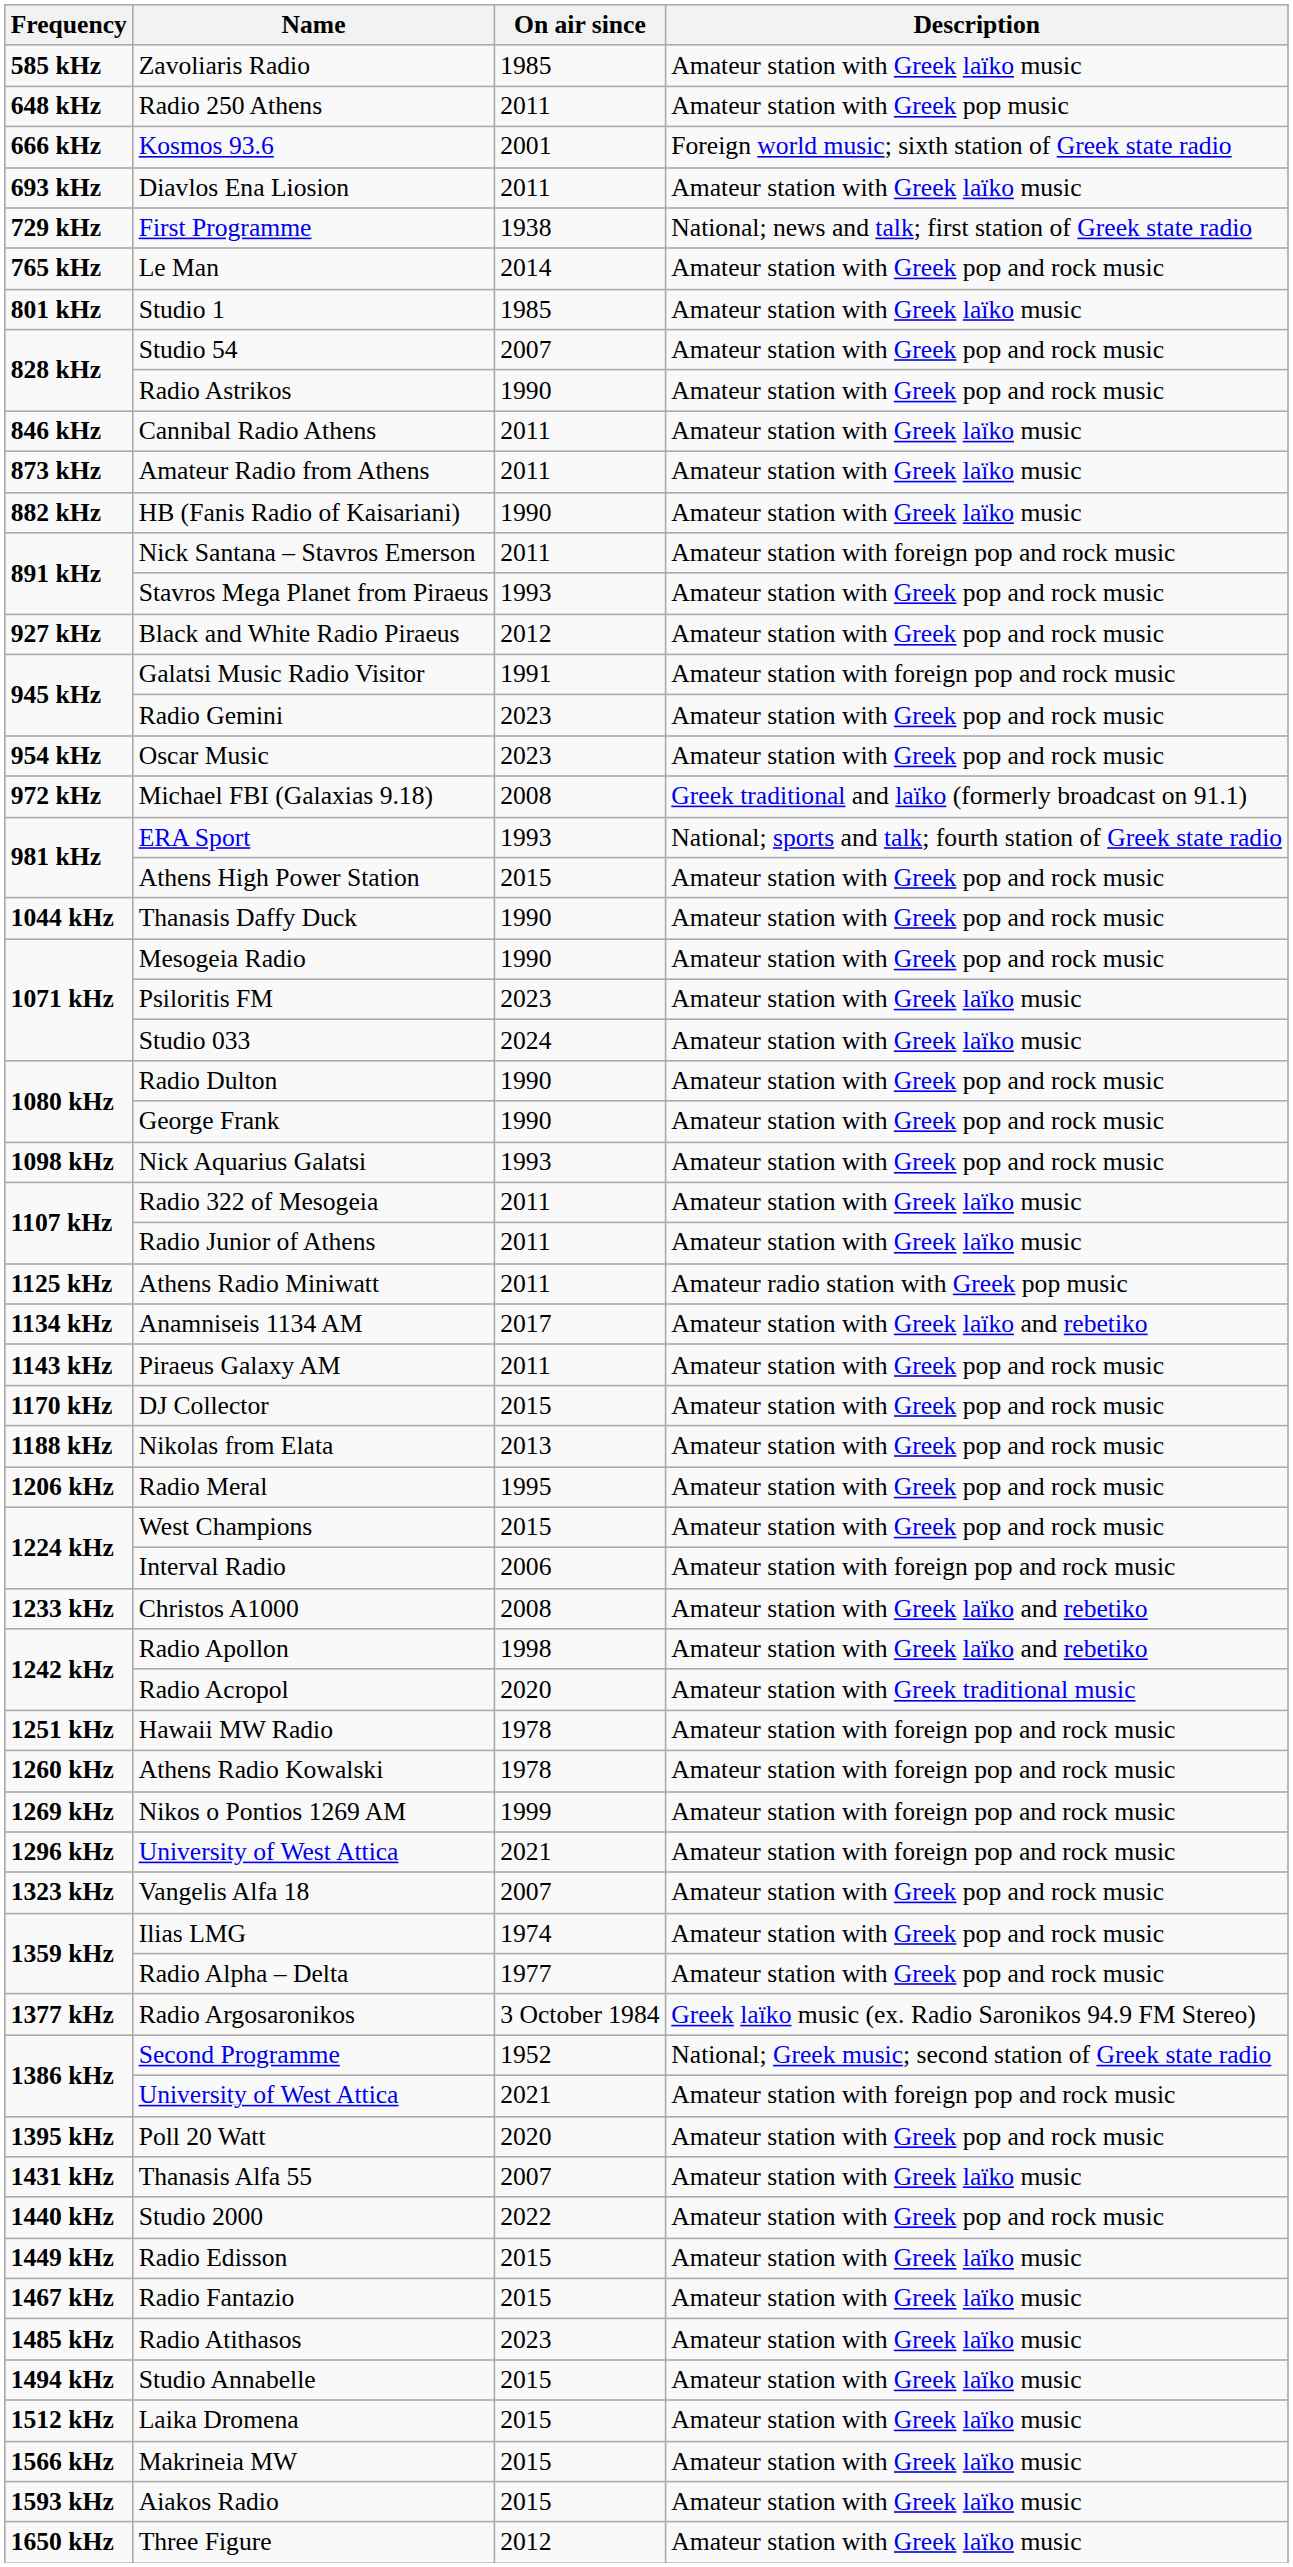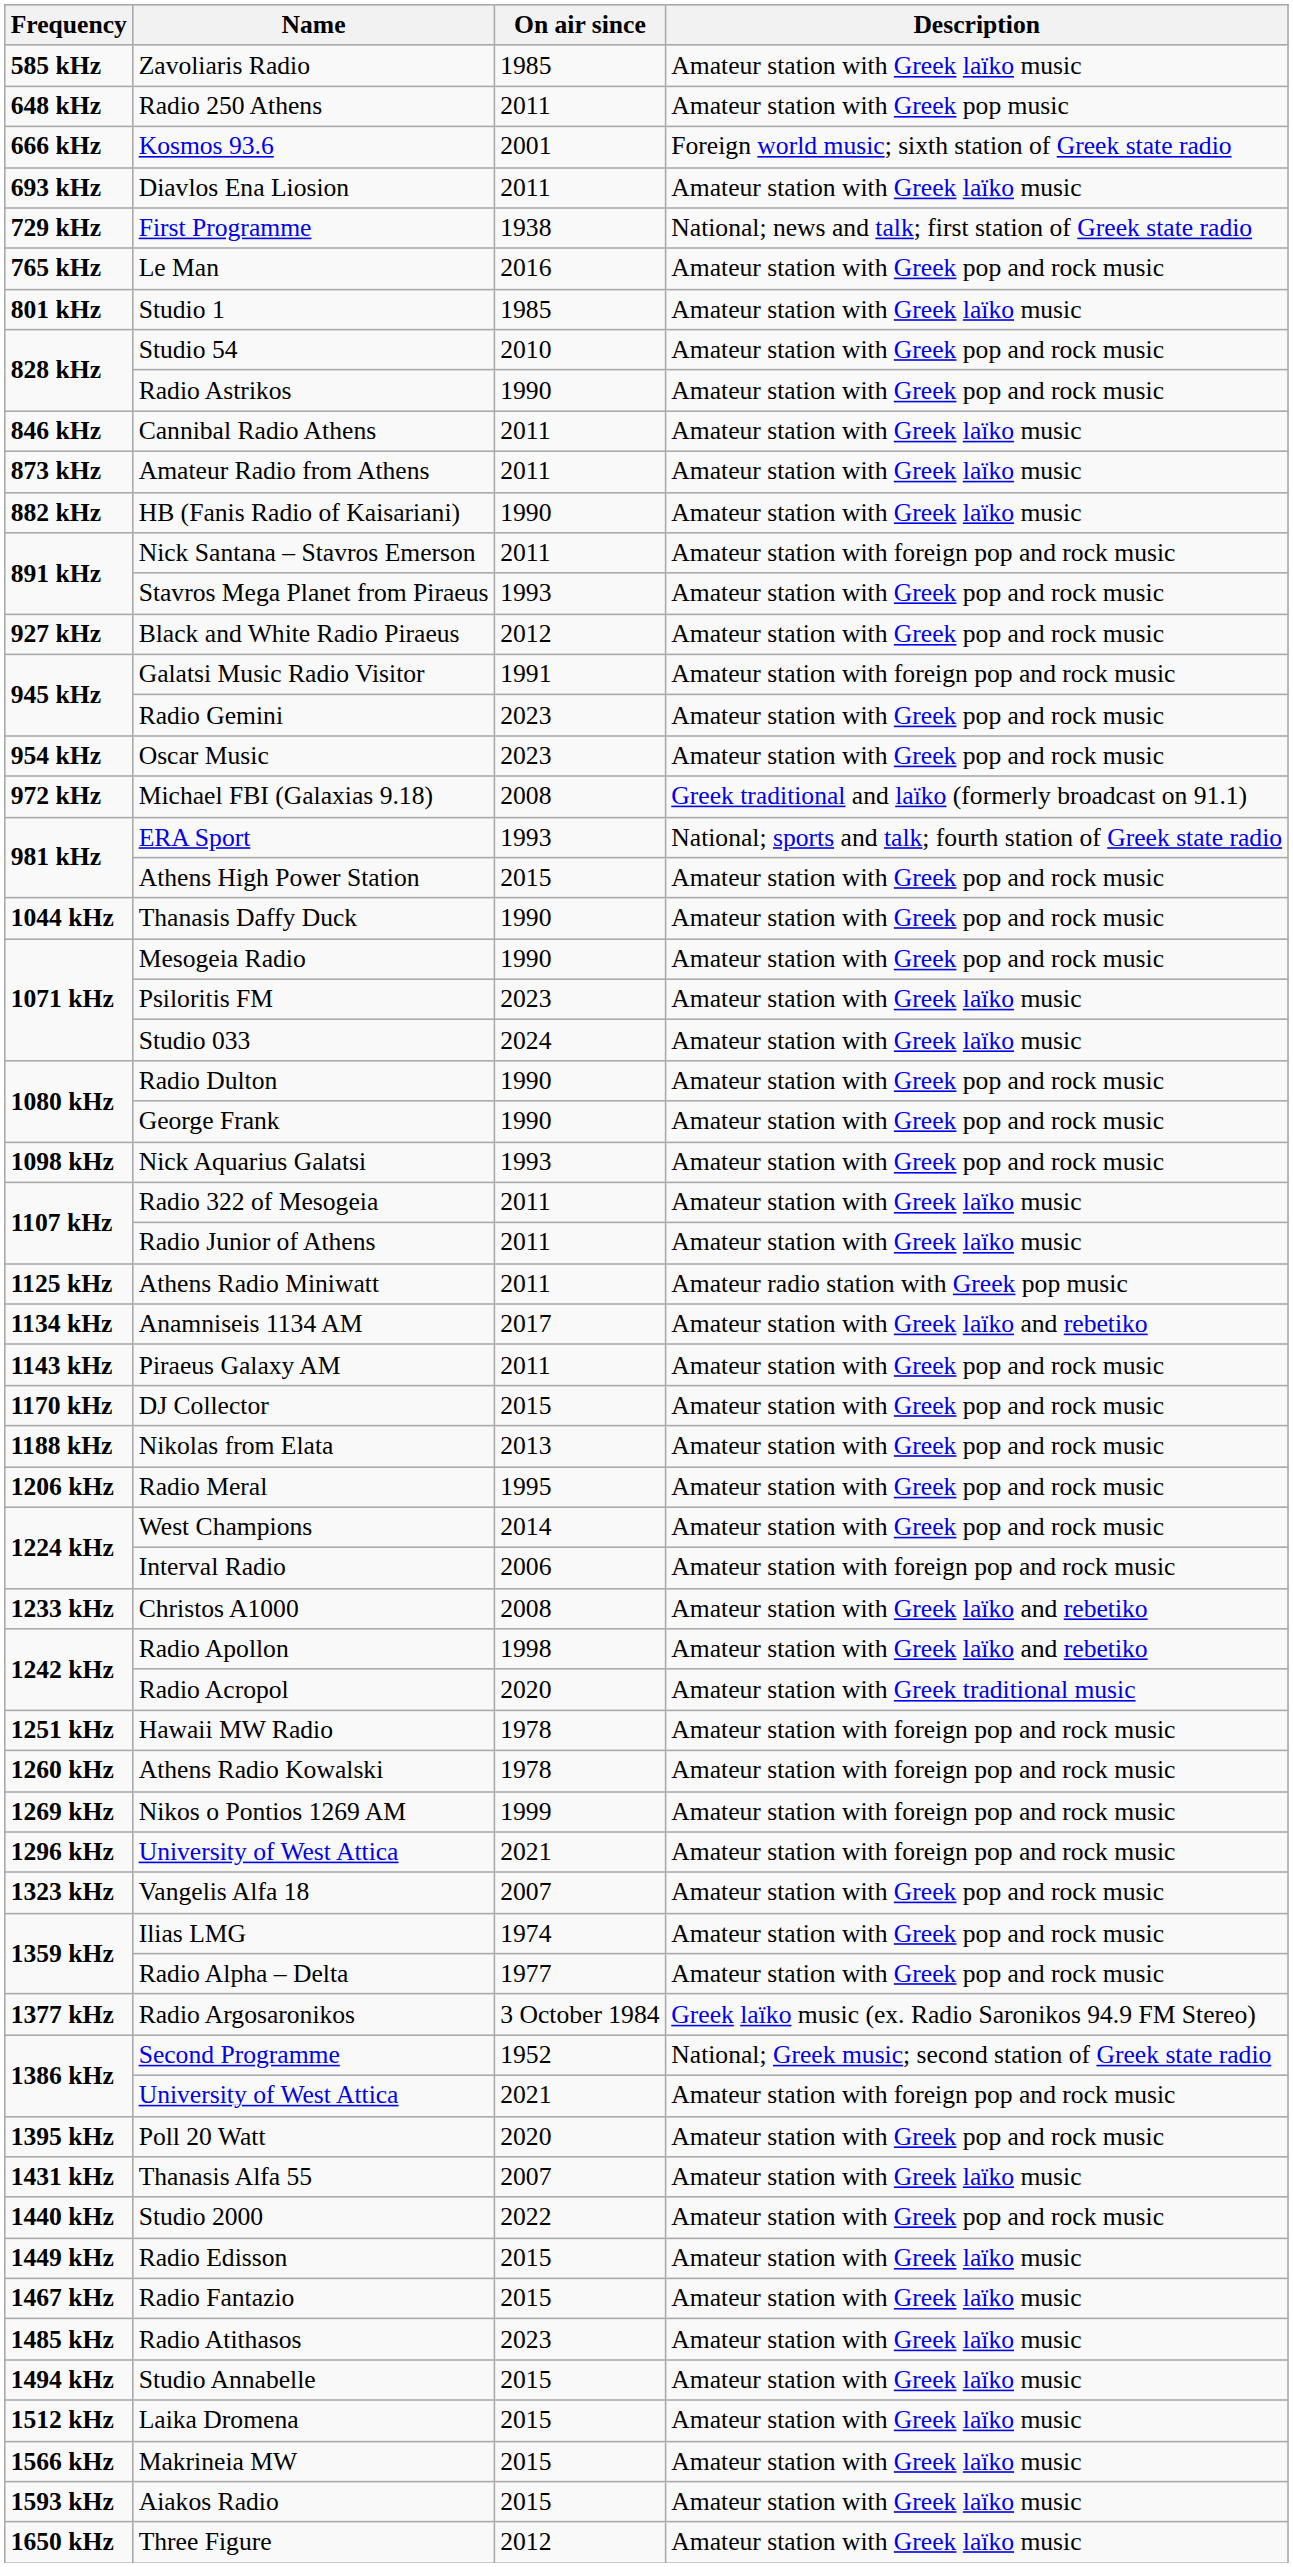Le Man | On air since: 2014 -> 2016
Studio 54 | On air since: 2007 -> 2010
West Champions | On air since: 2015 -> 2014
